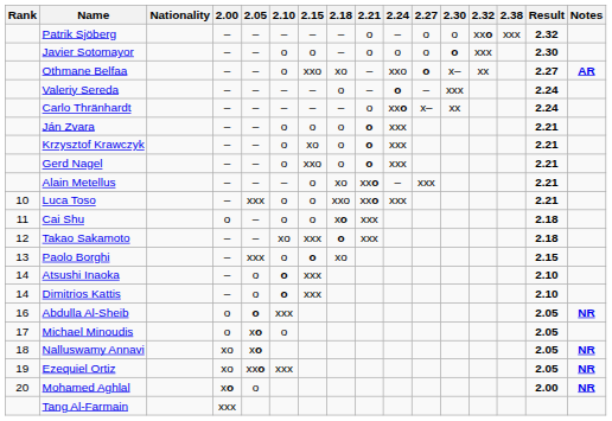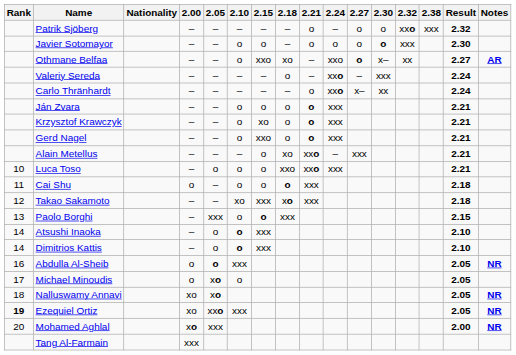Valeriy Sereda | 2.24: o -> xxo
Luca Toso | 2.05: xxx -> o
Cai Shu | 2.18: xo -> o
Takao Sakamoto | 2.18: o -> xo
Paolo Borghi | 2.18: xo -> xxx
Ezequiel Ortiz | Rank: normal -> bold
Mohamed Aghlal | 2.05: o -> xxx
